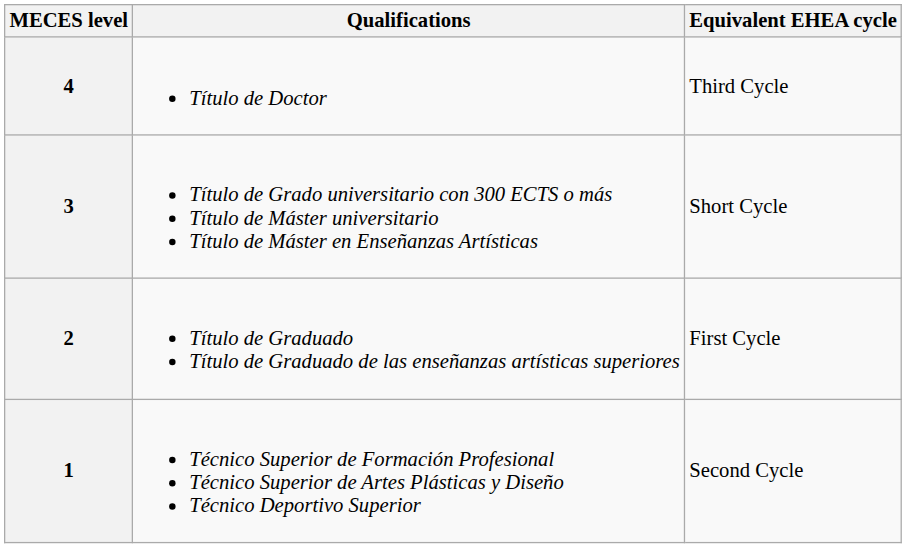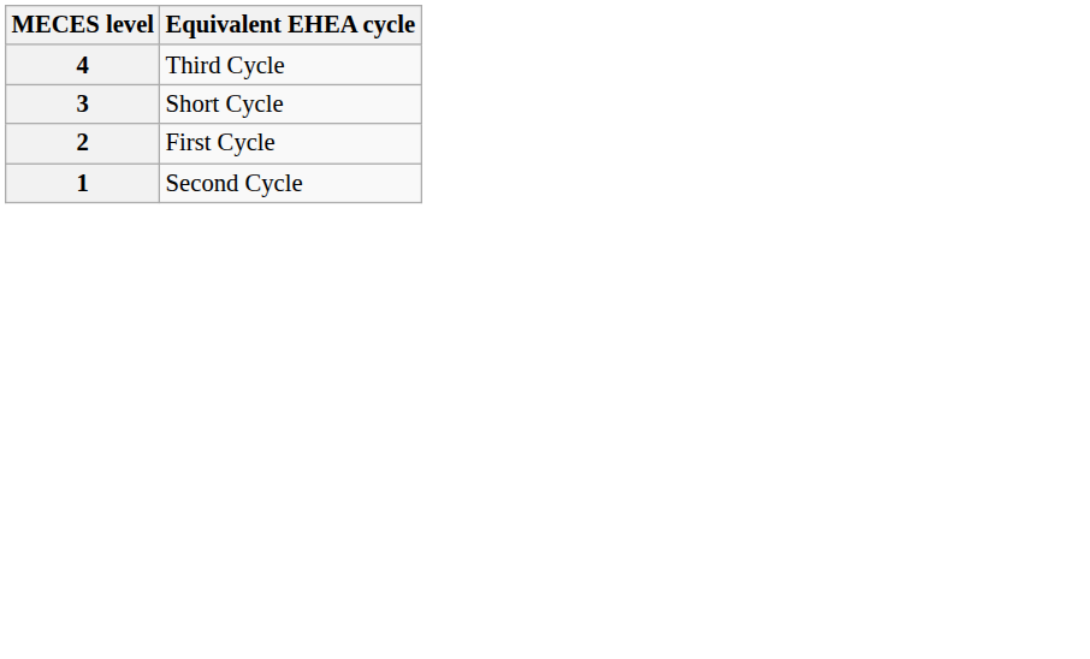- column: Qualifications | Título de Doctor | Título de Grado universitario con 300 ECTS o más Título de Máster universitario Título de Máster en Enseñanzas Artísticas | Título de Graduado Título de Graduado de las enseñanzas artísticas superiores | Técnico Superior de Formación Profesional Técnico Superior de Artes Plásticas y Diseño Técnico Deportivo Superior
